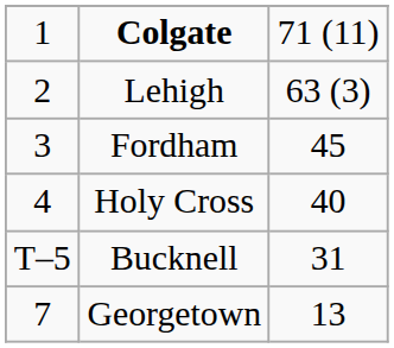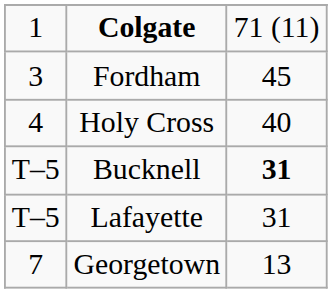- row: 2 | Lehigh | 63 (3)
Bucknell | column 3: normal -> bold
+ row: T–5 | Lafayette | 31
